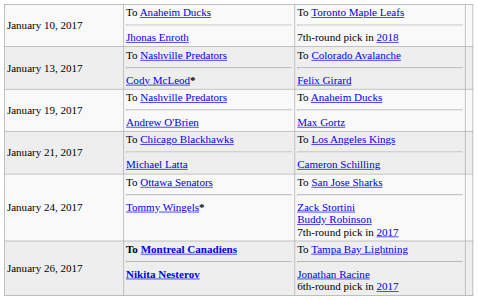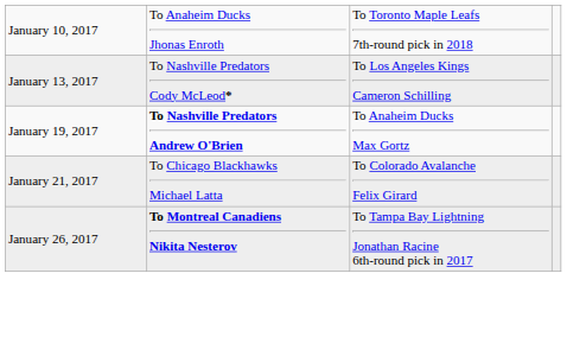January 13, 2017 | column 3: To Colorado Avalanche Felix Girard -> To Los Angeles Kings Cameron Schilling
January 19, 2017 | column 2: normal -> bold
January 21, 2017 | column 3: To Los Angeles Kings Cameron Schilling -> To Colorado Avalanche Felix Girard
- row: January 24, 2017 | To Ottawa Senators Tommy Wingels* | To San Jose Sharks Zack Stortini Buddy Robinson 7th-round pick in 2017
